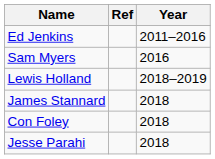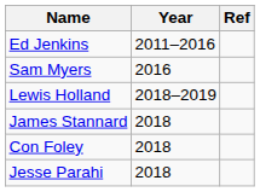columns swapped: Year <-> Ref
